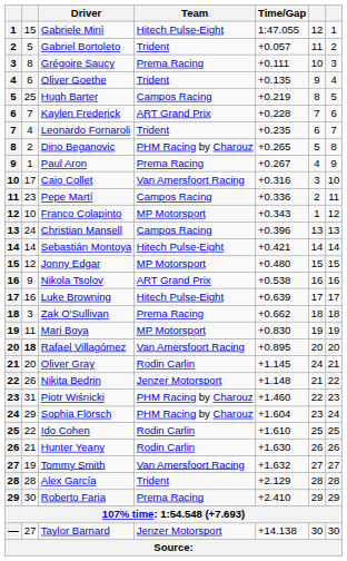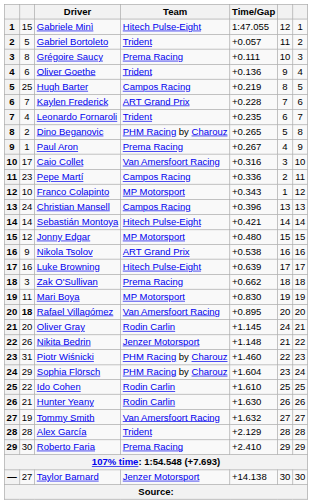Oliver Goethe | Time/Gap: +0.135 -> +0.136
